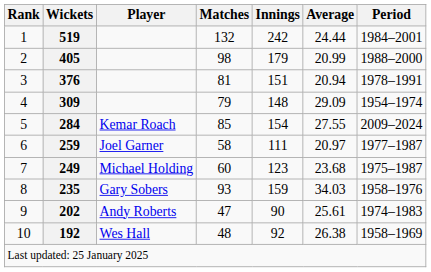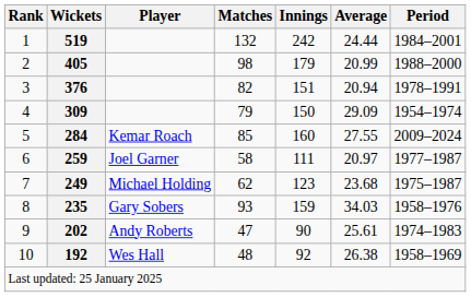376 | Matches: 81 -> 82
309 | Innings: 148 -> 150
284 | Innings: 154 -> 160
249 | Matches: 60 -> 62
